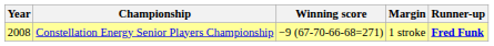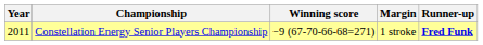Constellation Energy Senior Players Championship | Year: 2008 -> 2011
